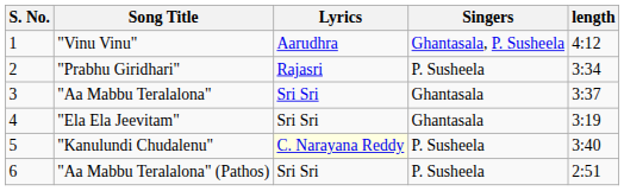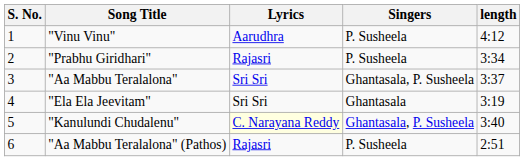"Vinu Vinu" | Singers: Ghantasala, P. Susheela -> P. Susheela
"Aa Mabbu Teralalona" | Singers: Ghantasala -> Ghantasala, P. Susheela
"Kanulundi Chudalenu" | Singers: P. Susheela -> Ghantasala, P. Susheela
"Aa Mabbu Teralalona" (Pathos) | Lyrics: Sri Sri -> Rajasri
